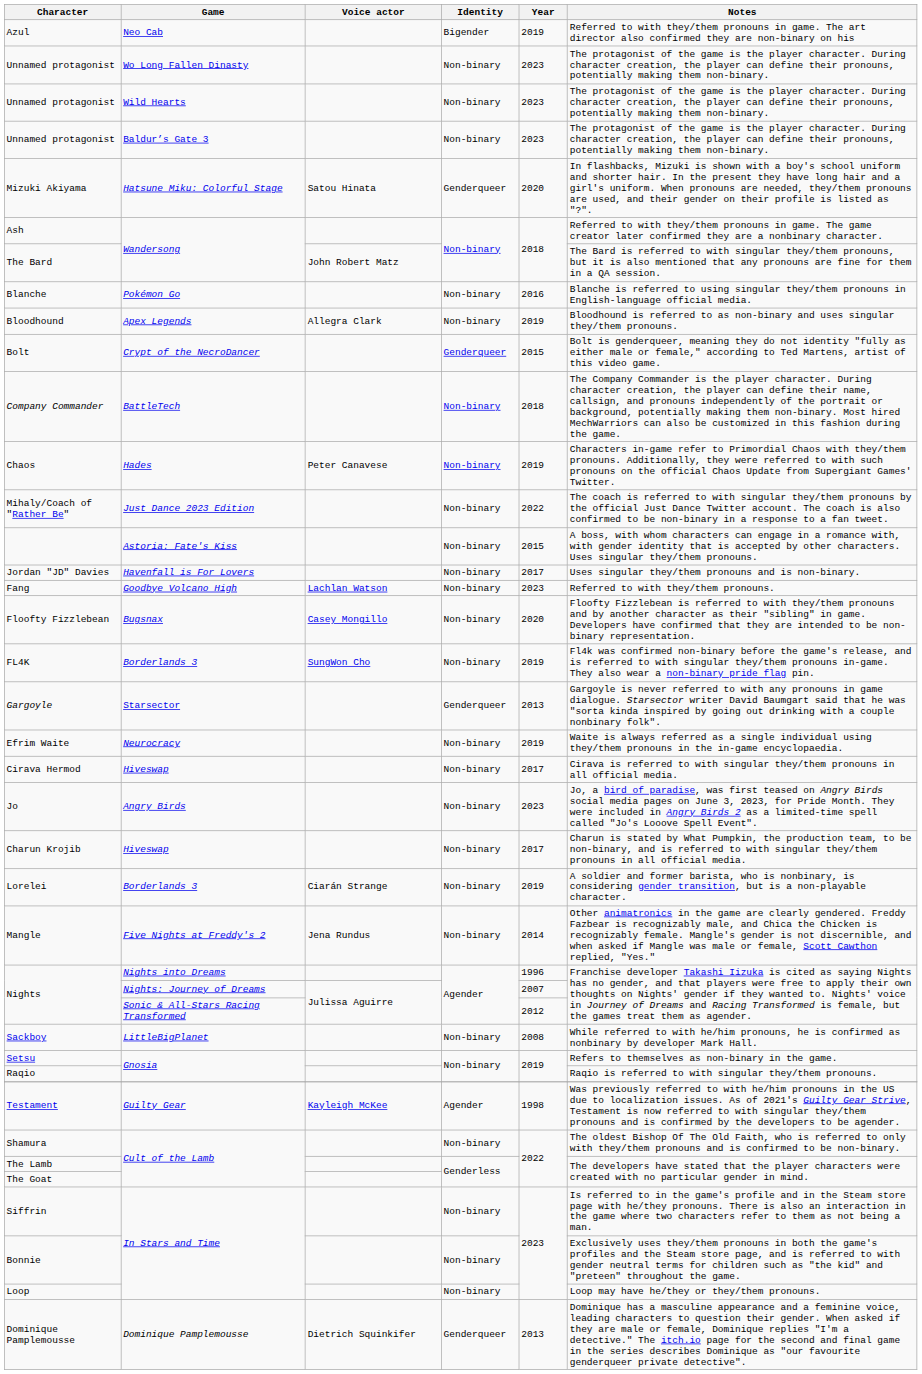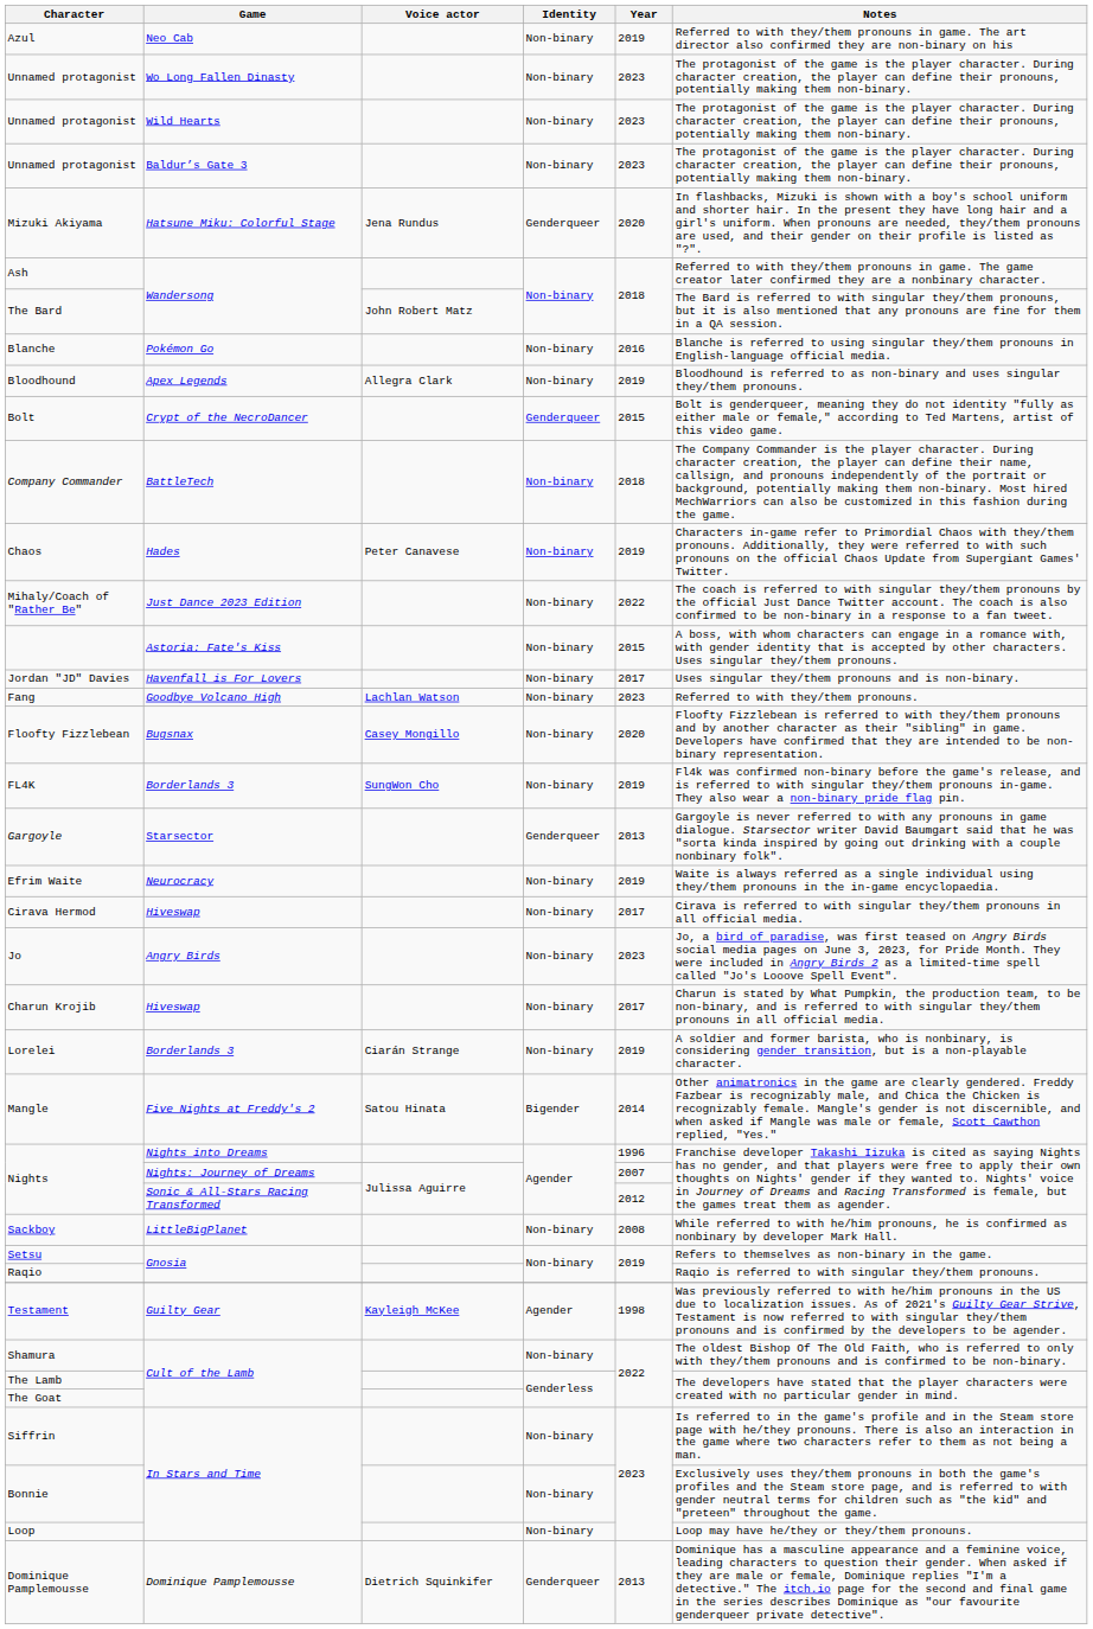Azul | Identity: Bigender -> Non-binary
Mizuki Akiyama | Voice actor: Satou Hinata -> Jena Rundus
Mangle | Voice actor: Jena Rundus -> Satou Hinata
Mangle | Identity: Non-binary -> Bigender
